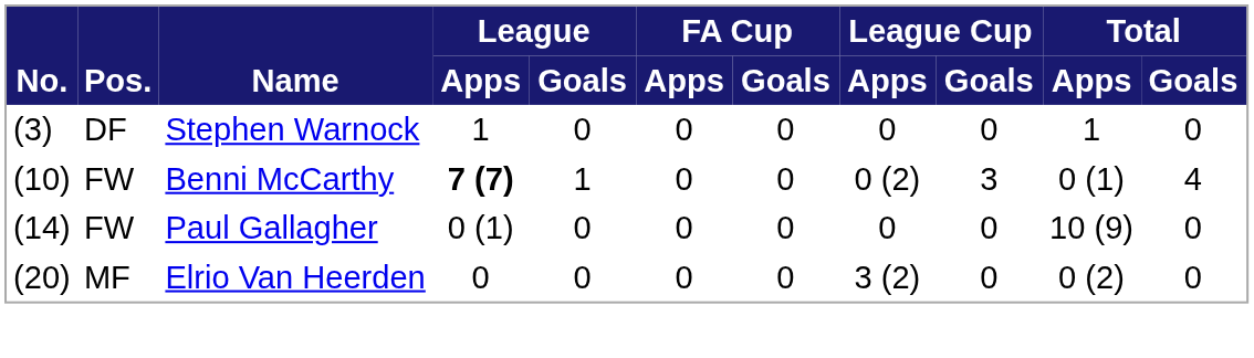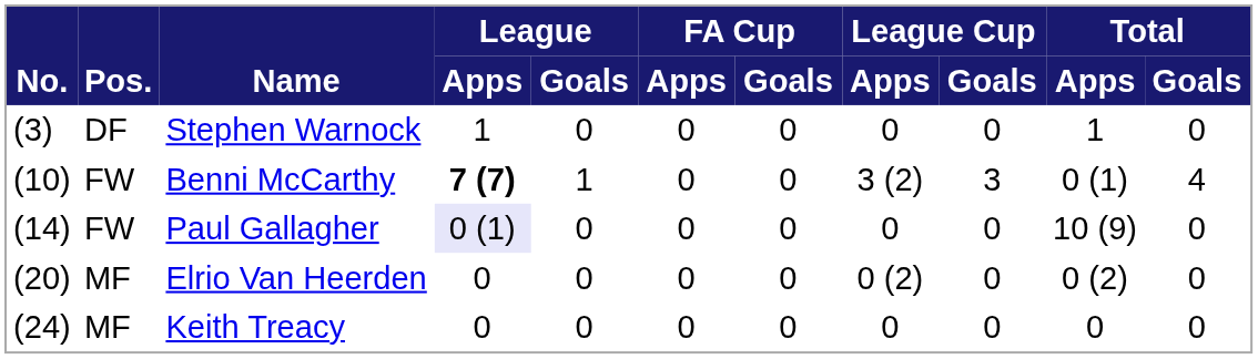Benni McCarthy | League Cup / Apps: 0 (2) -> 3 (2)
Paul Gallagher | League / Apps: no background -> lavender background
Elrio Van Heerden | League Cup / Apps: 3 (2) -> 0 (2)
+ row: (24) | MF | Keith Treacy | 0 | 0 | 0 | 0 | 0 | 0 | 0 | 0
